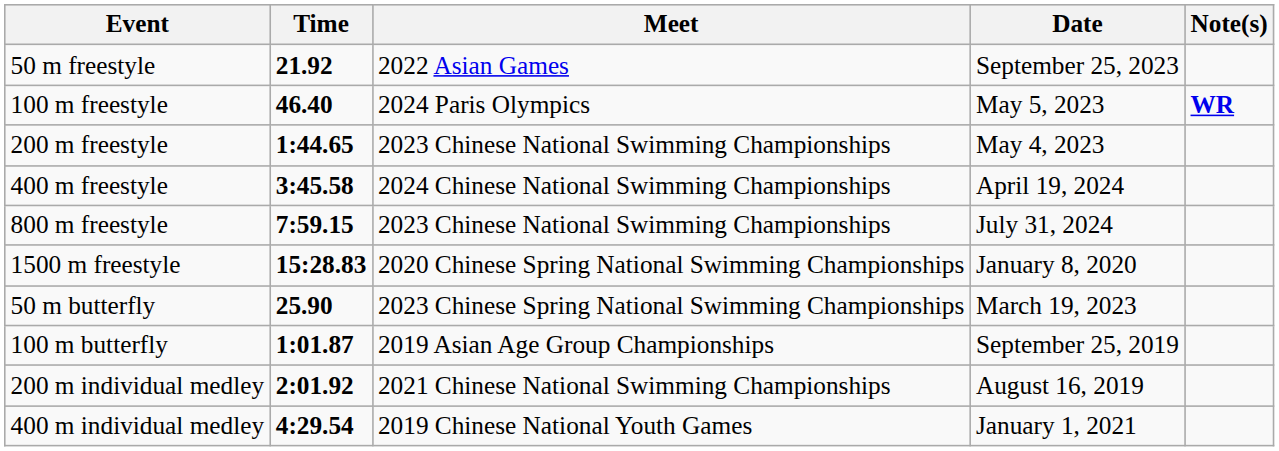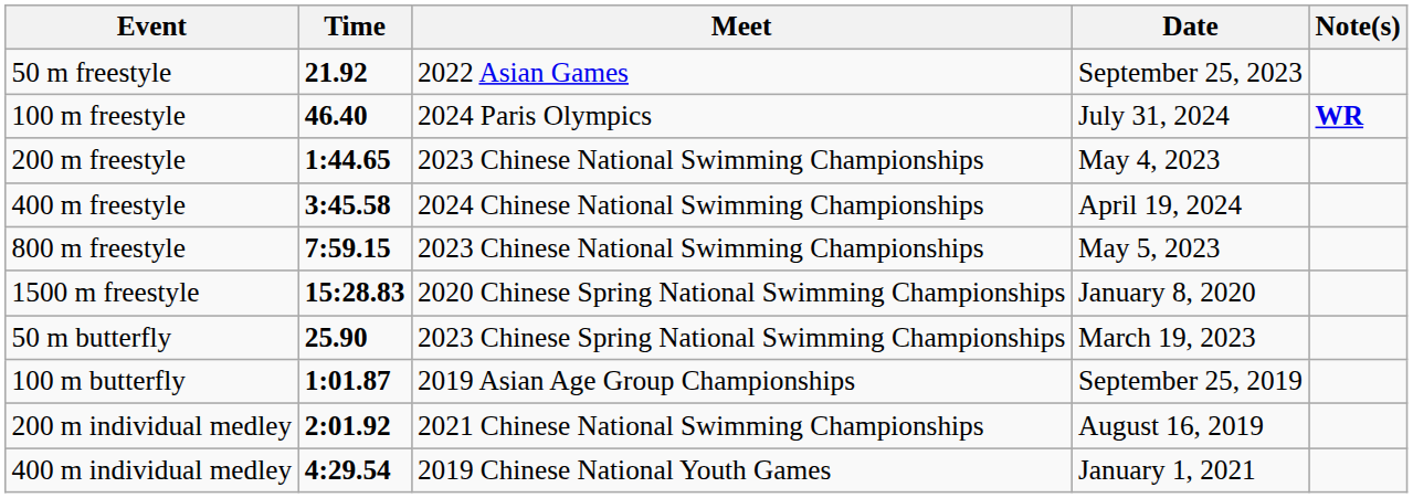100 m freestyle | Date: May 5, 2023 -> July 31, 2024
800 m freestyle | Date: July 31, 2024 -> May 5, 2023
